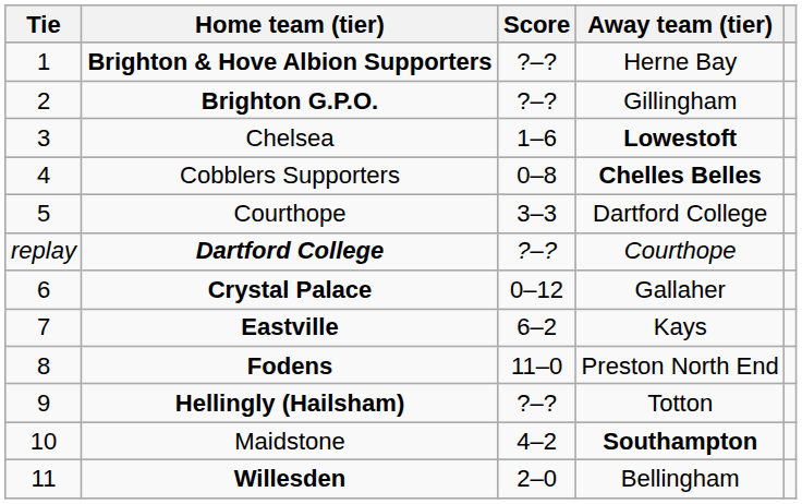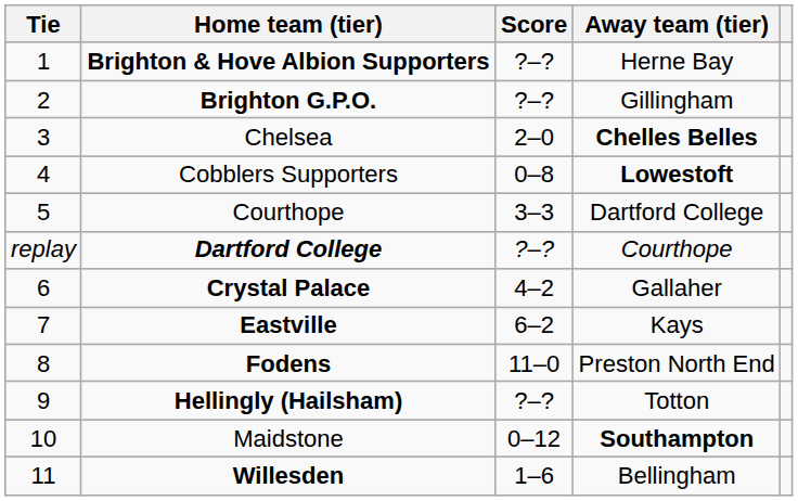Chelsea | Score: 1–6 -> 2–0
Chelsea | Away team (tier): Lowestoft -> Chelles Belles
Cobblers Supporters | Away team (tier): Chelles Belles -> Lowestoft
Crystal Palace | Score: 0–12 -> 4–2
Maidstone | Score: 4–2 -> 0–12
Willesden | Score: 2–0 -> 1–6
